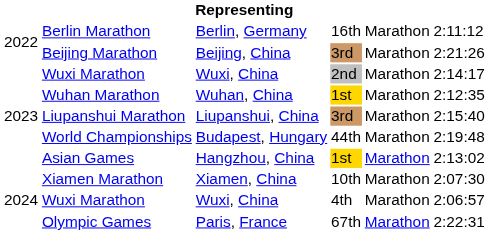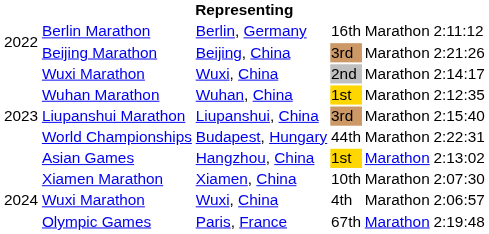World Championships | column 6: 2:19:48 -> 2:22:31
Olympic Games | column 6: 2:22:31 -> 2:19:48
